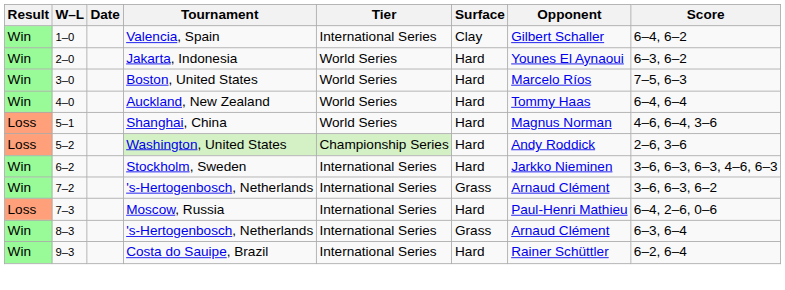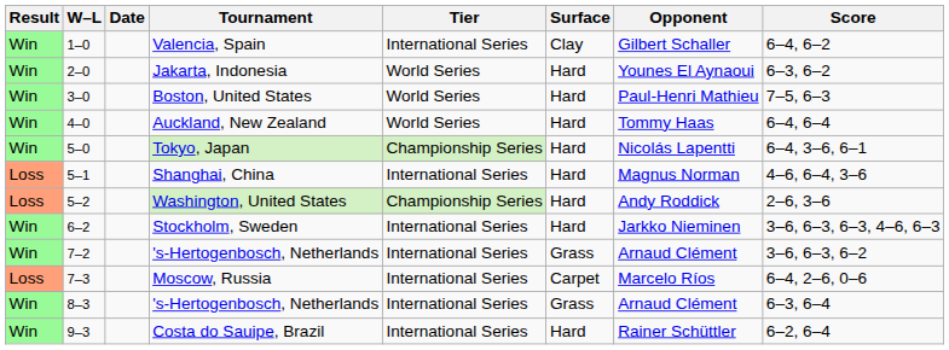Boston, United States | Opponent: Marcelo Ríos -> Paul-Henri Mathieu
+ row: Win | 5–0 | Tokyo, Japan | Championship Series | Hard | Nicolás Lapentti | 6–4, 3–6, 6–1
Shanghai, China | Tier: World Series -> International Series
Moscow, Russia | Surface: Hard -> Carpet
Moscow, Russia | Opponent: Paul-Henri Mathieu -> Marcelo Ríos
